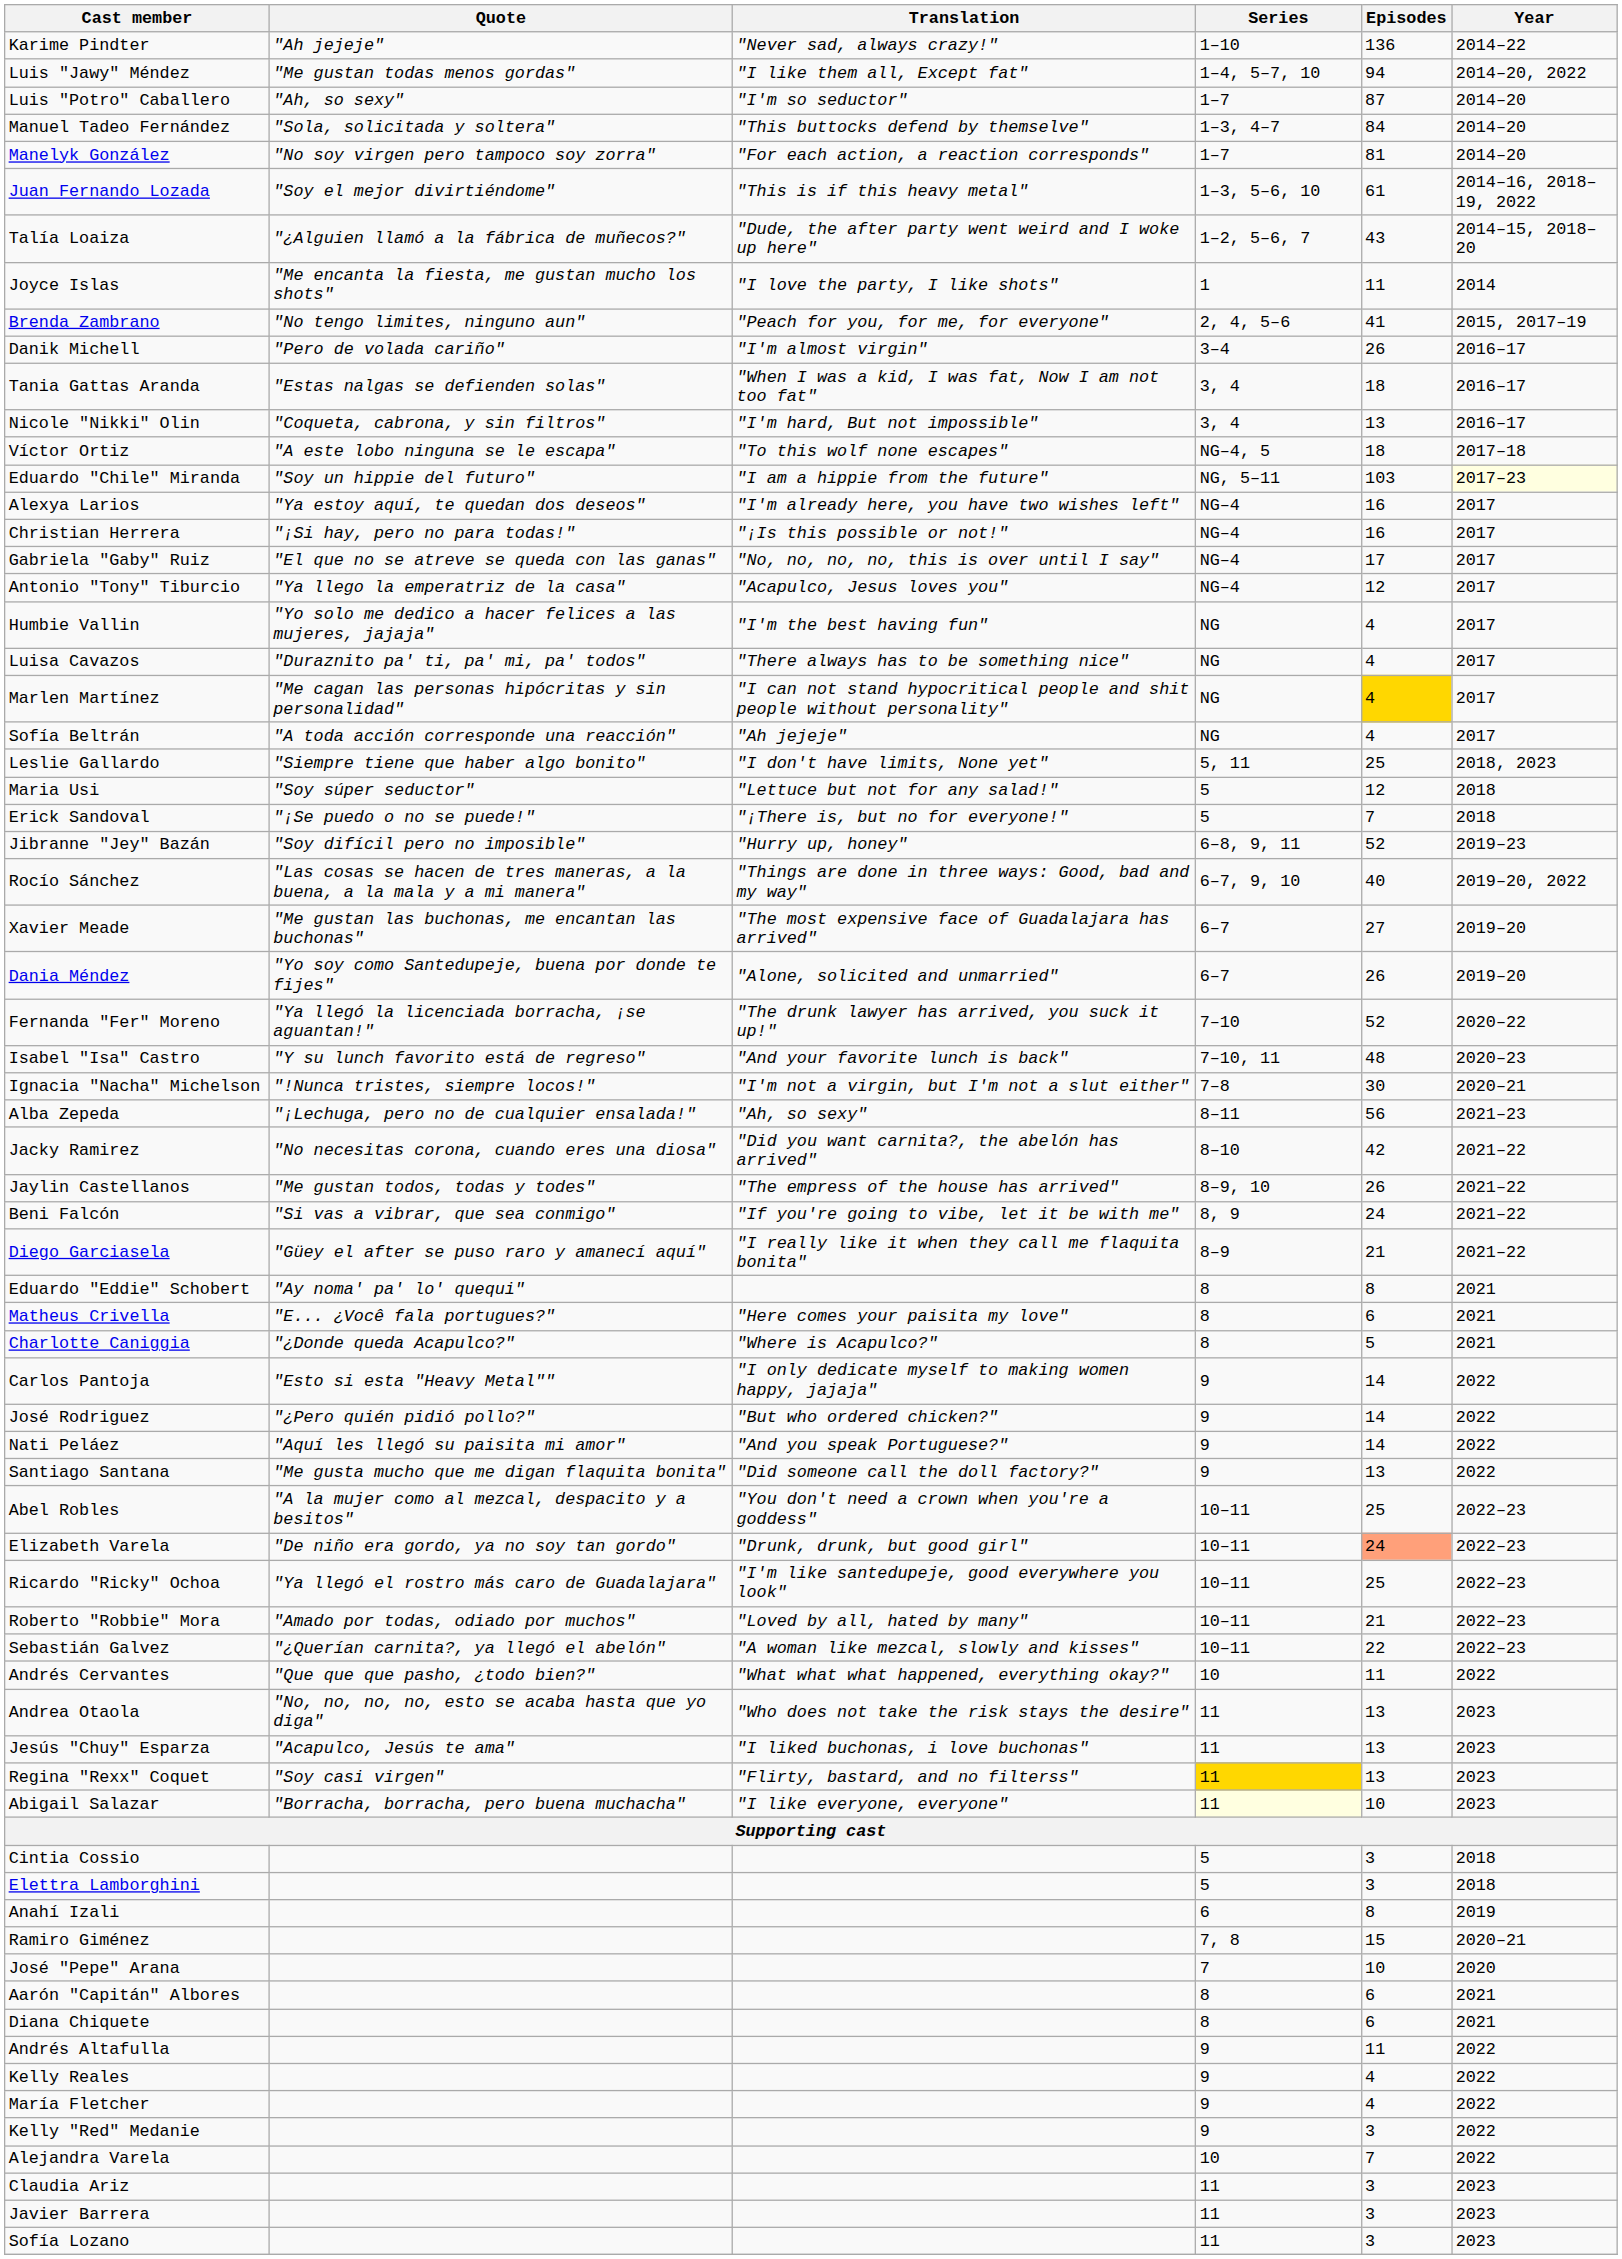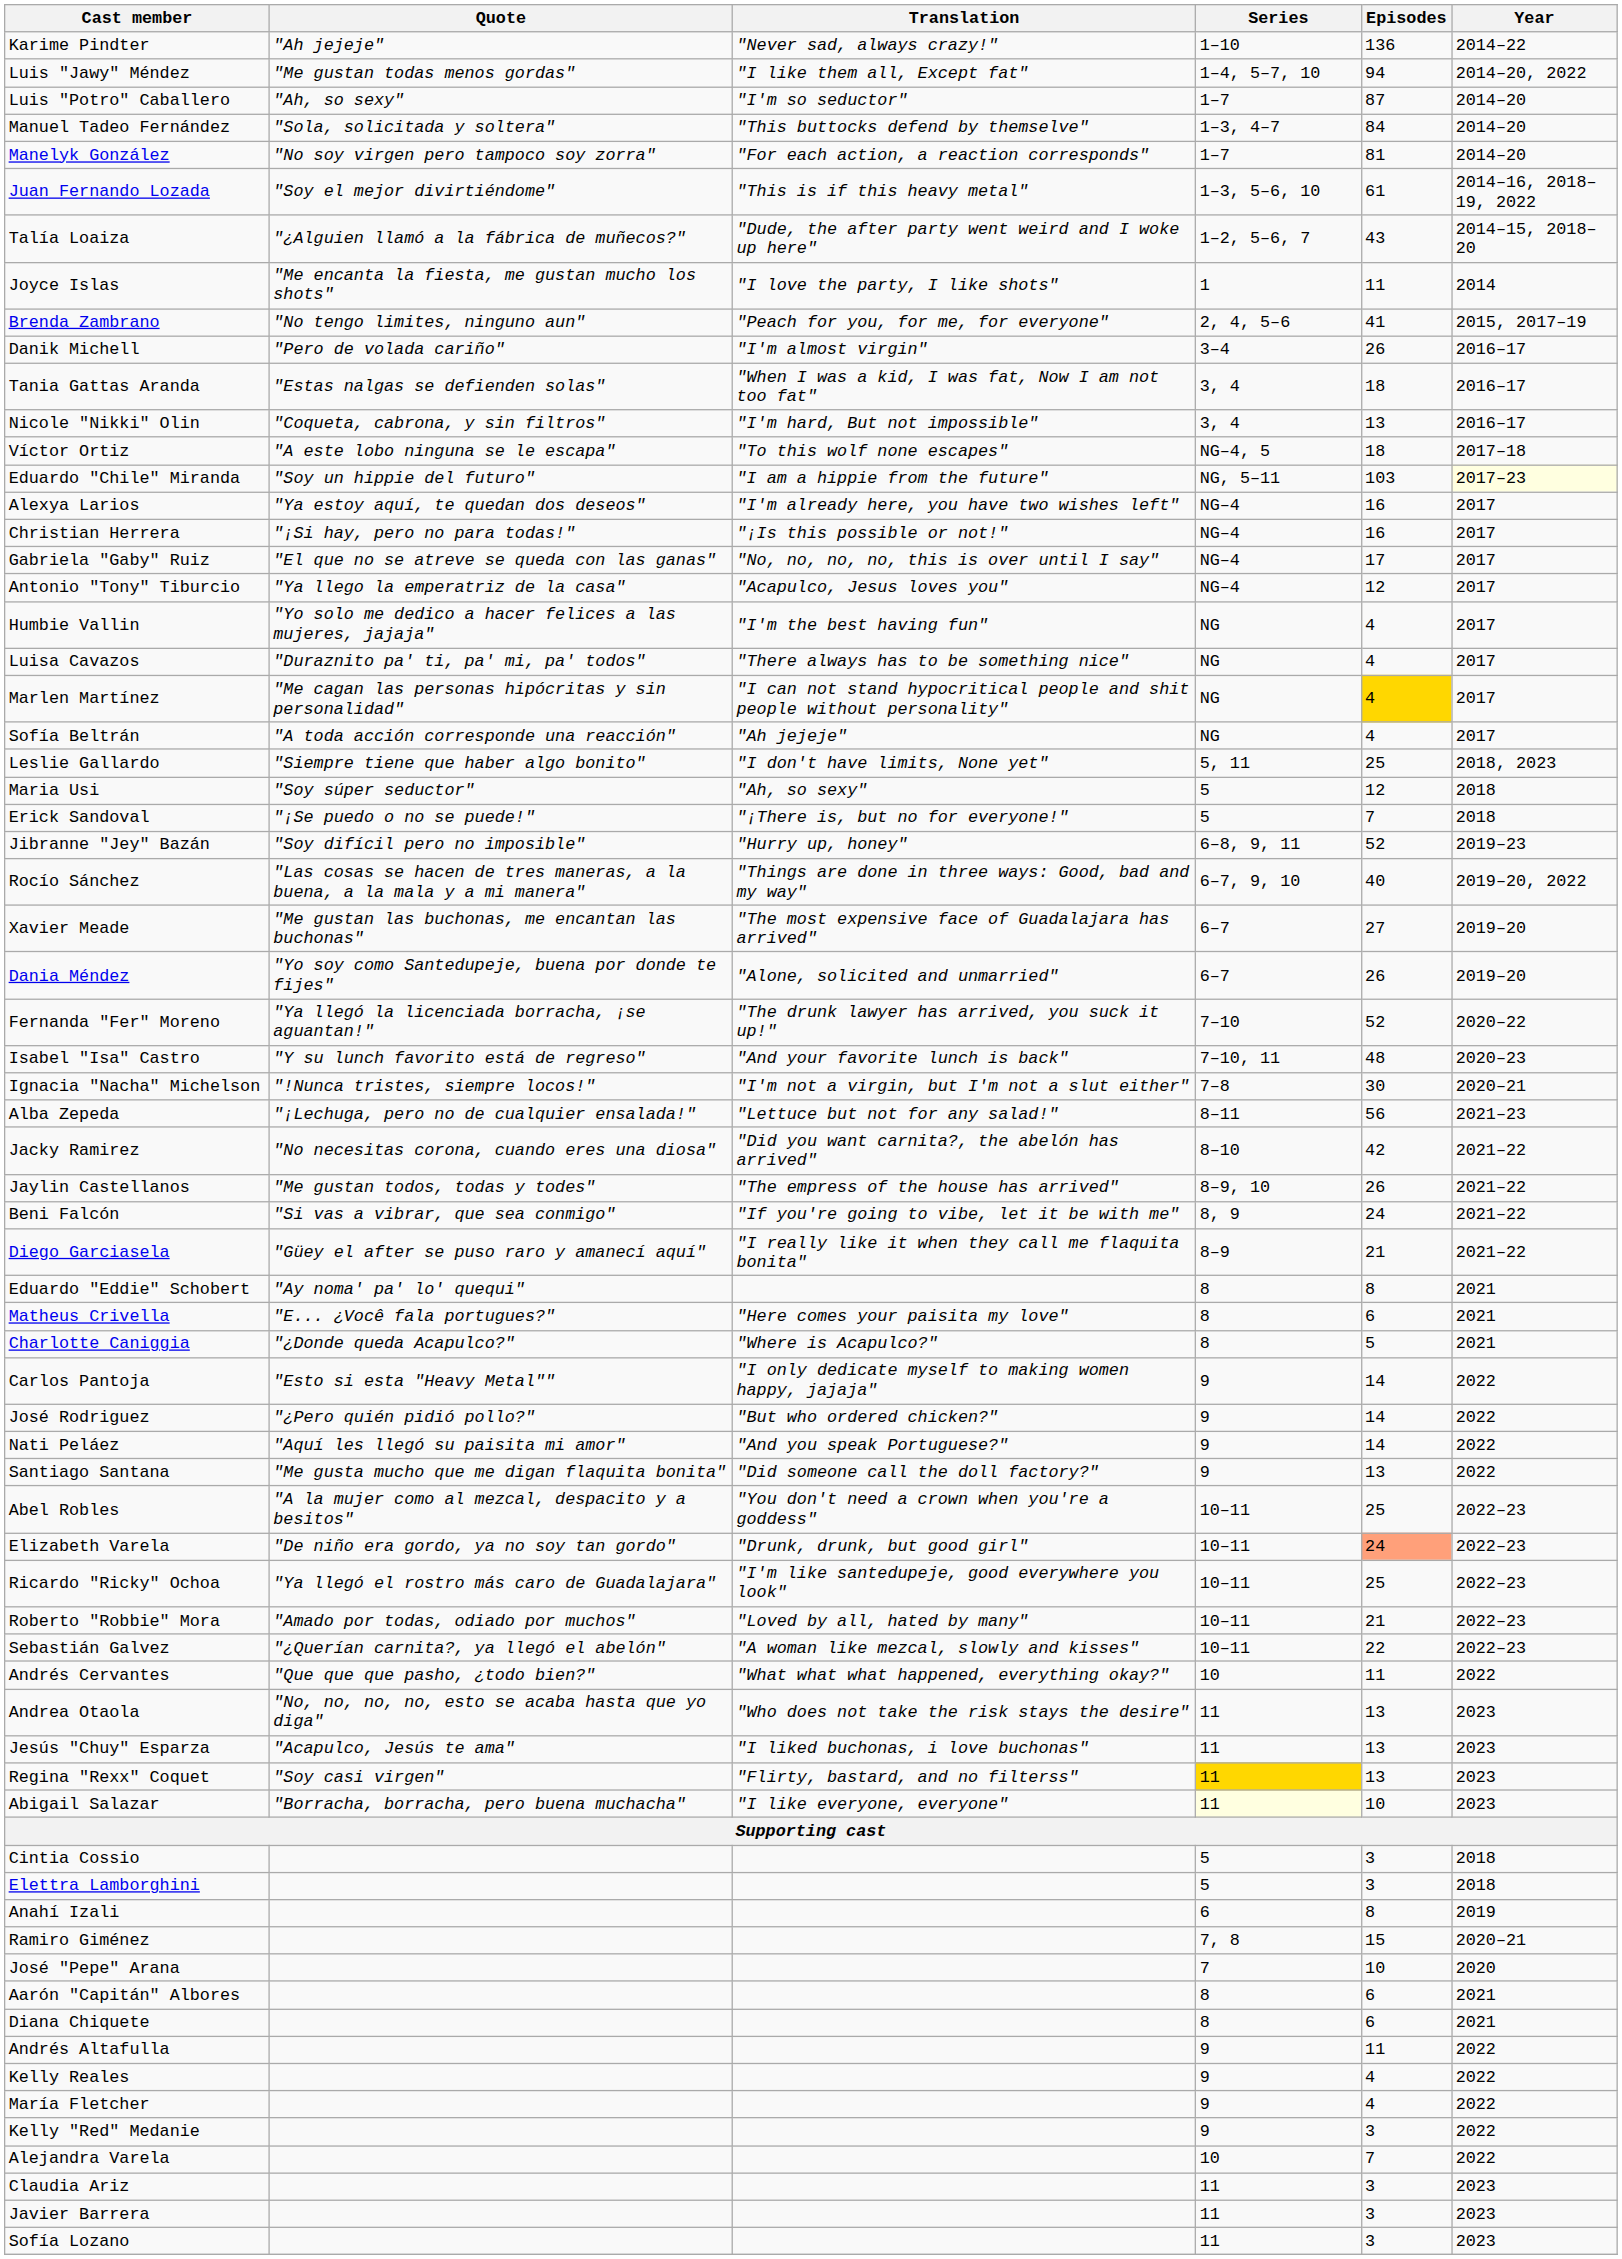Maria Usi | Translation: "Lettuce but not for any salad!" -> "Ah, so sexy"
Alba Zepeda | Translation: "Ah, so sexy" -> "Lettuce but not for any salad!"
